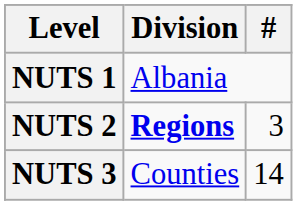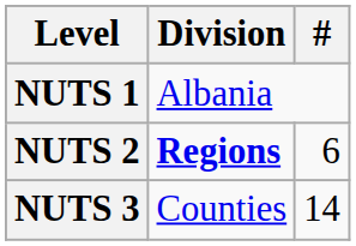NUTS 2 | #: 3 -> 6
